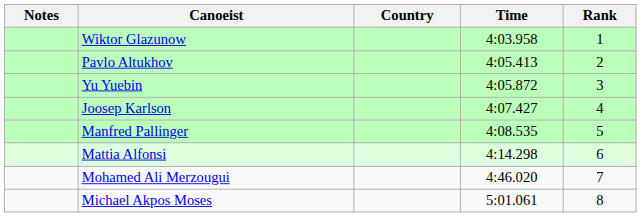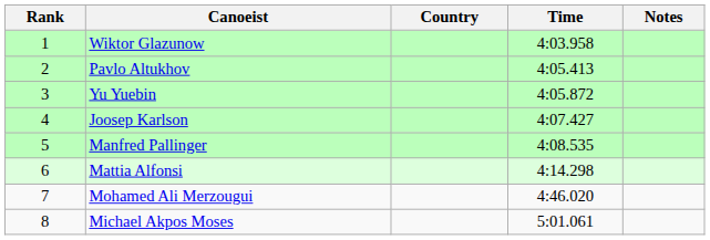columns swapped: Rank <-> Notes
